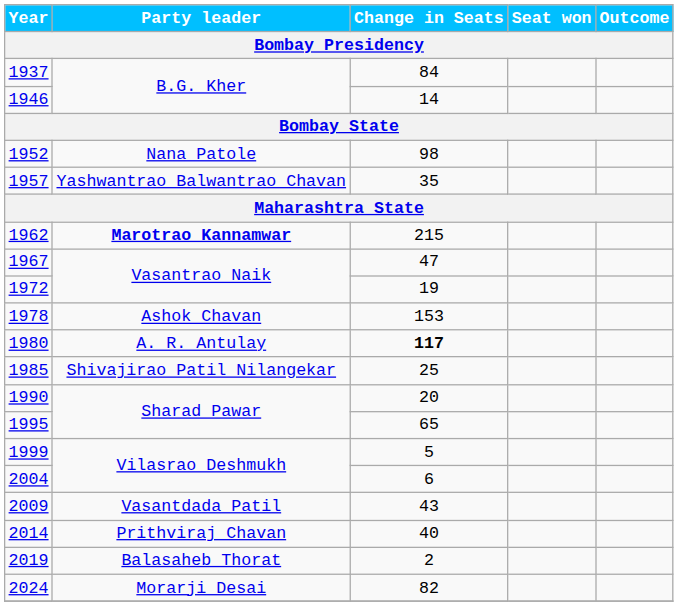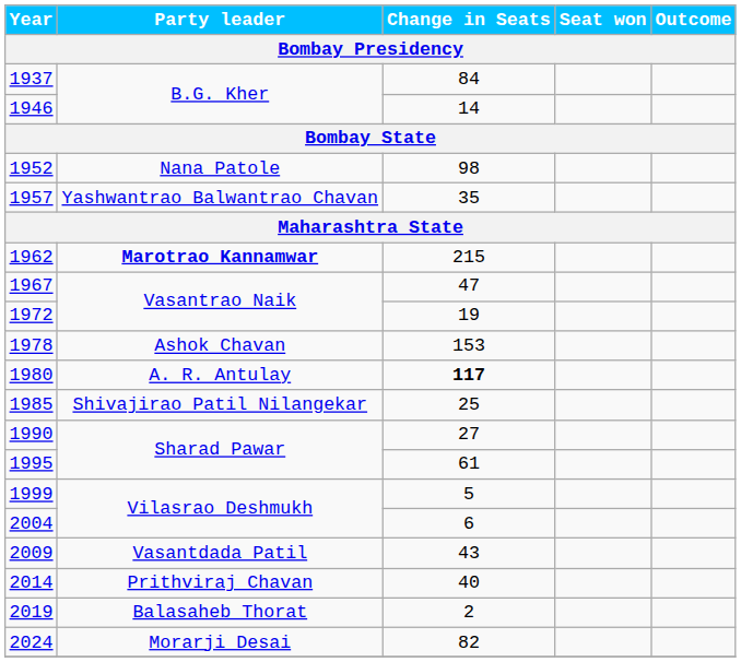1990 | Change in Seats: 20 -> 27
1995 | Change in Seats: 65 -> 61
